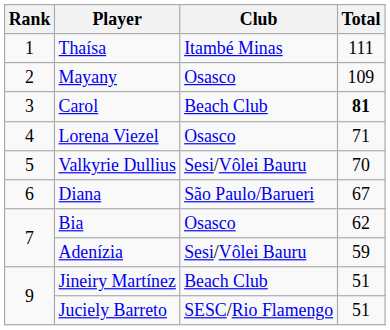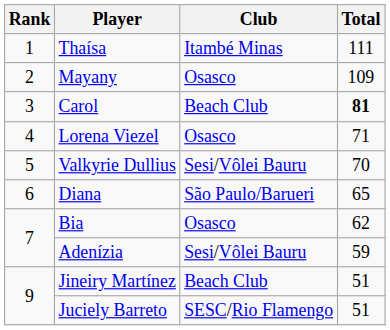Diana | Total: 67 -> 65
